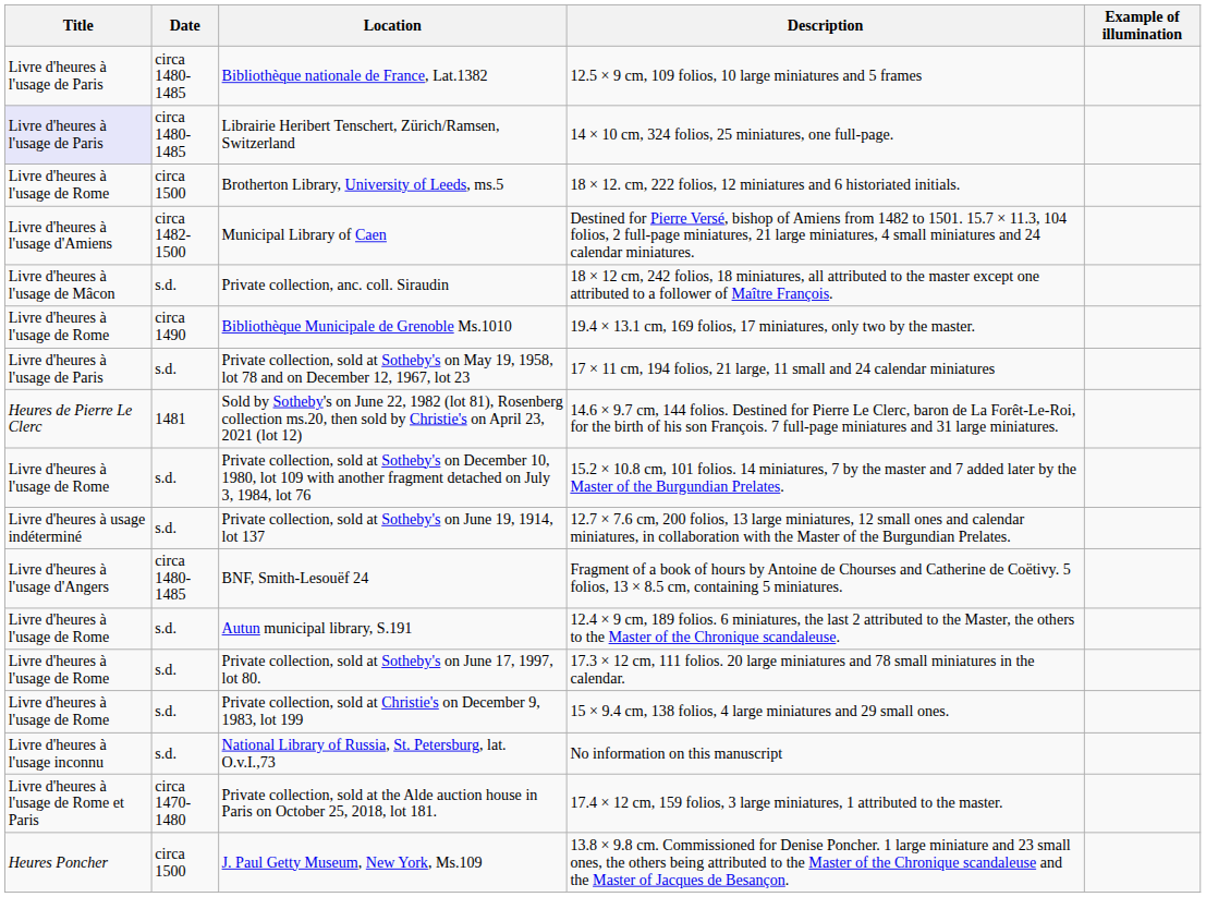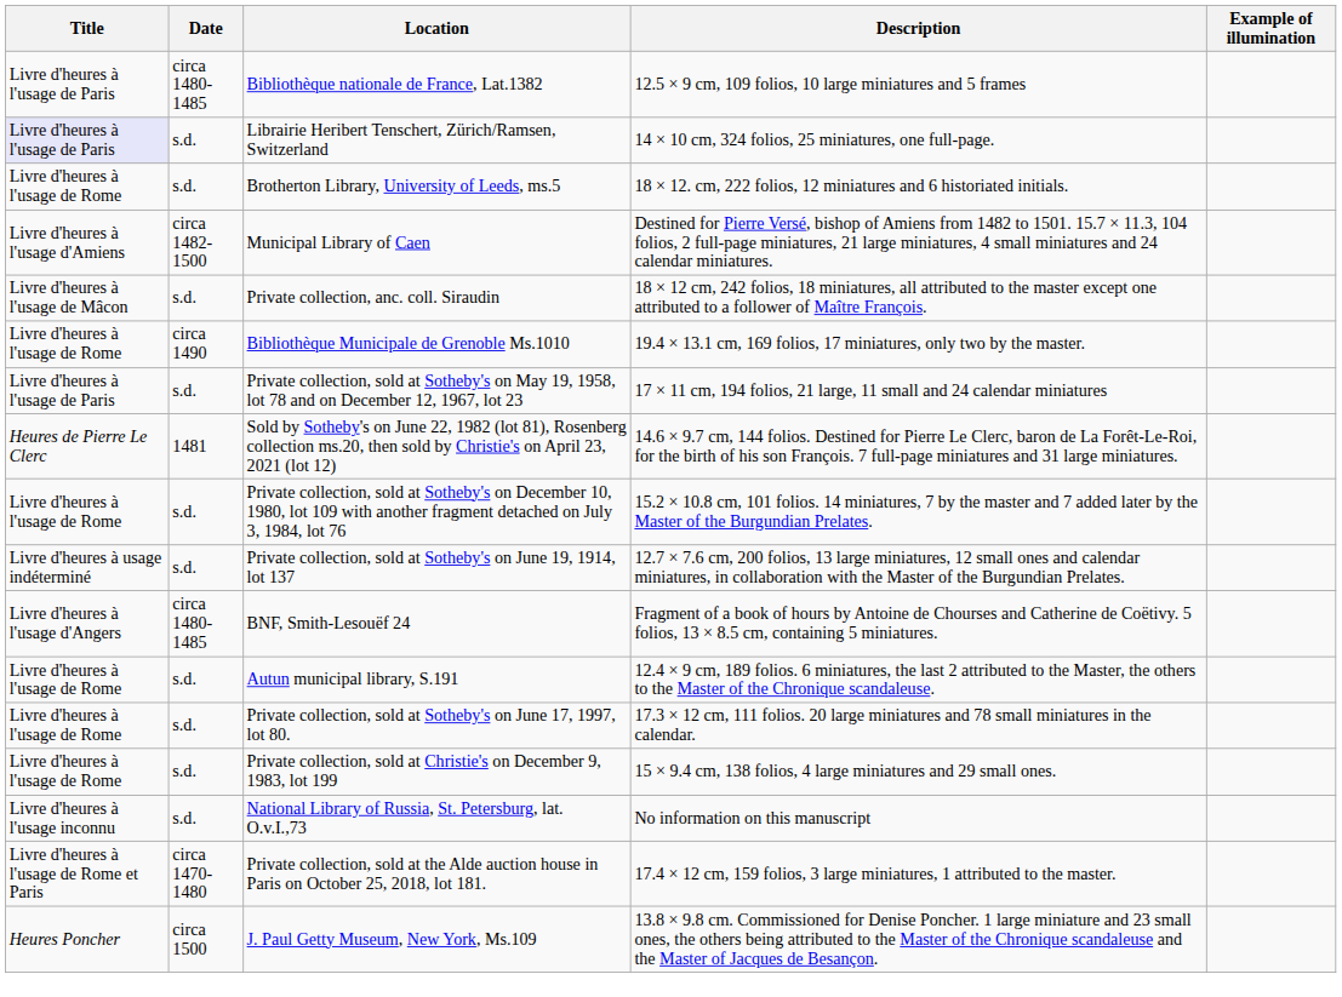Librairie Heribert Tenschert, Zürich/Ramsen, Switzerland | Date: circa 1480-1485 -> s.d.
Brotherton Library, University of Leeds, ms.5 | Date: circa 1500 -> s.d.
